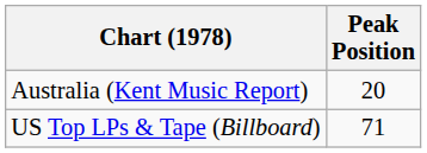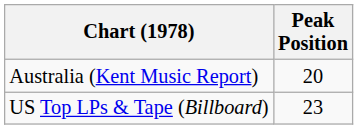US Top LPs & Tape (Billboard) | Peak Position: 71 -> 23
